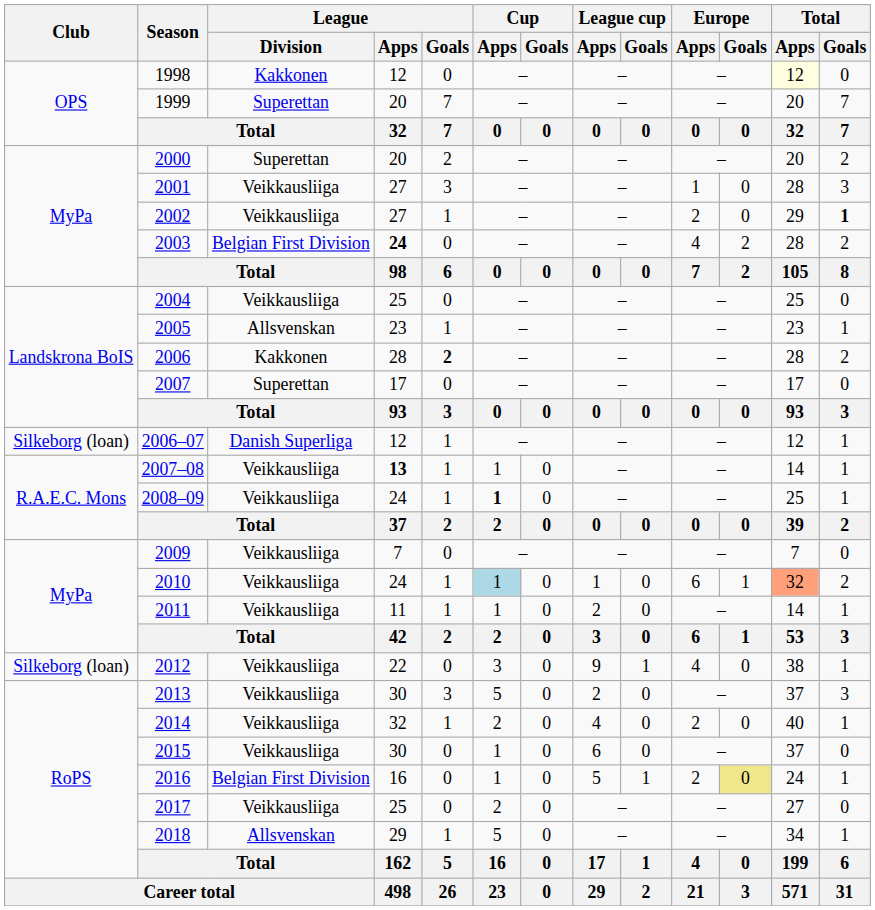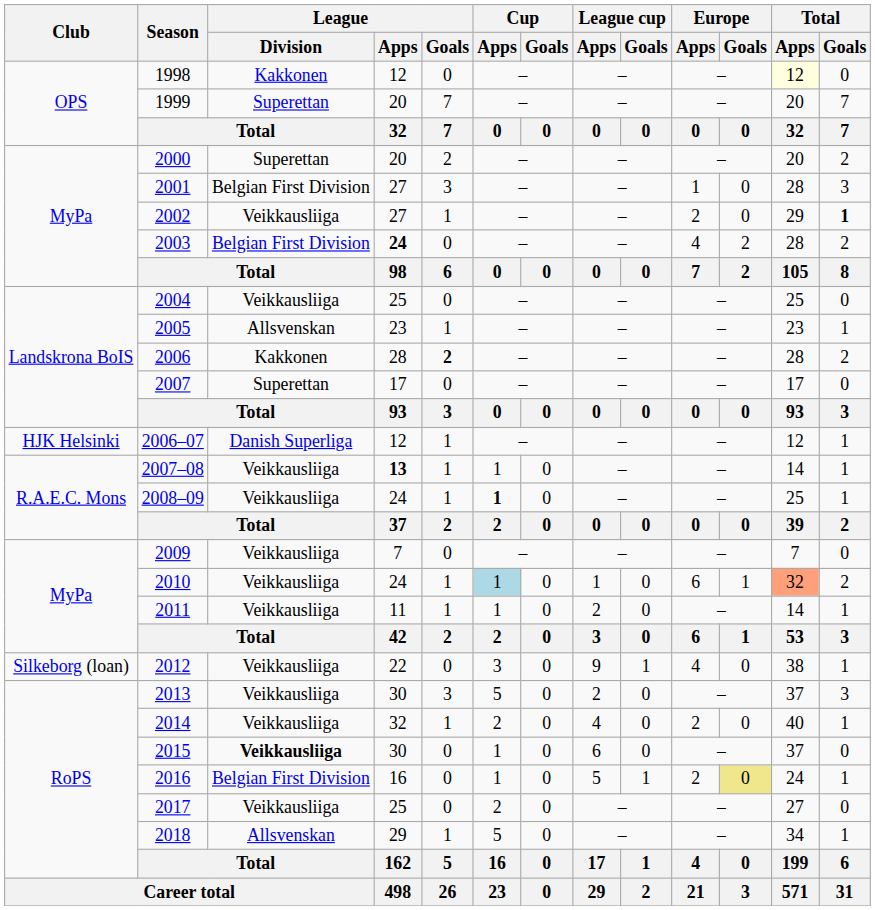2001 | League / Division: Veikkausliiga -> Belgian First Division
2006–07 | Club: Silkeborg (loan) -> HJK Helsinki
2015 | League / Division: normal -> bold
